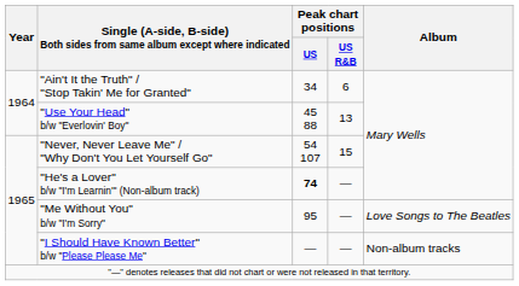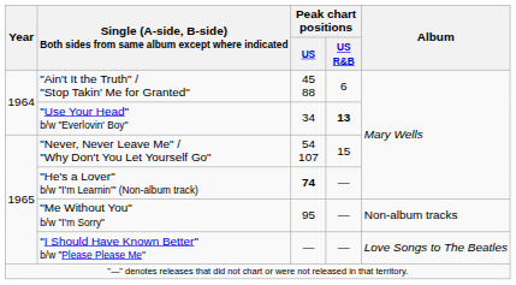"Ain't It the Truth" / "Stop Takin' Me for Granted" | Peak chart positions / US: 34 -> 45 88
"Use Your Head" b/w "Everlovin' Boy" | Peak chart positions / US: 45 88 -> 34
"Use Your Head" b/w "Everlovin' Boy" | Peak chart positions / US R&B: normal -> bold
"Me Without You" b/w "I'm Sorry" | Album: Love Songs to The Beatles -> Non-album tracks
"I Should Have Known Better" b/w "Please Please Me" | Album: Non-album tracks -> Love Songs to The Beatles
